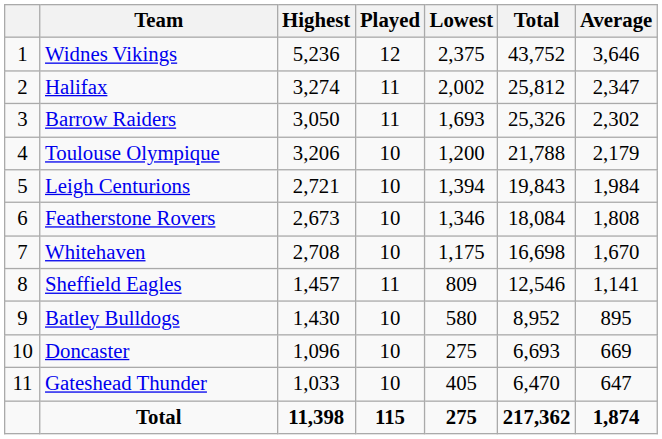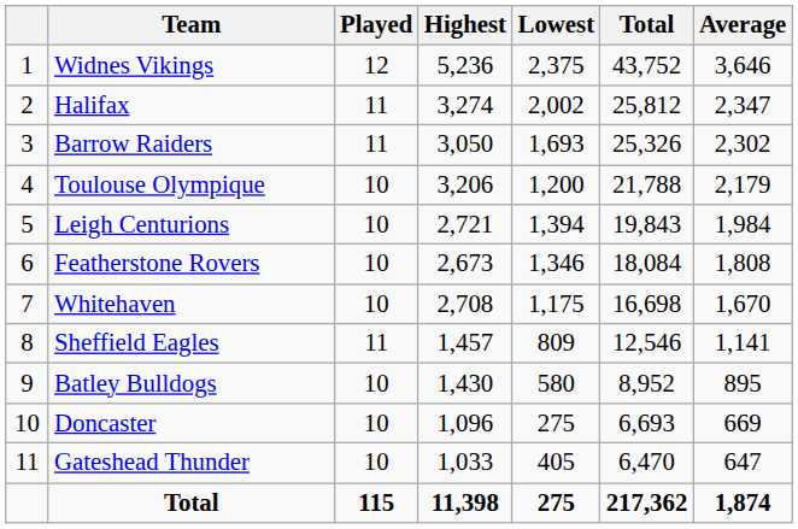columns swapped: Played <-> Highest
